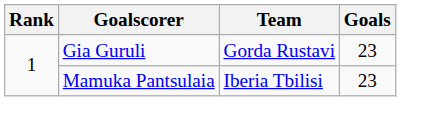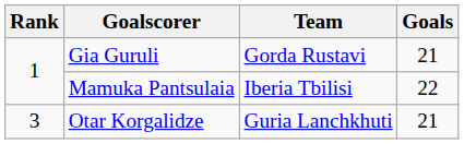Gia Guruli | Goals: 23 -> 21
Mamuka Pantsulaia | Goals: 23 -> 22
+ row: 3 | Otar Korgalidze | Guria Lanchkhuti | 21
